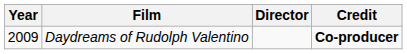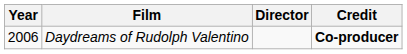Daydreams of Rudolph Valentino | Year: 2009 -> 2006
